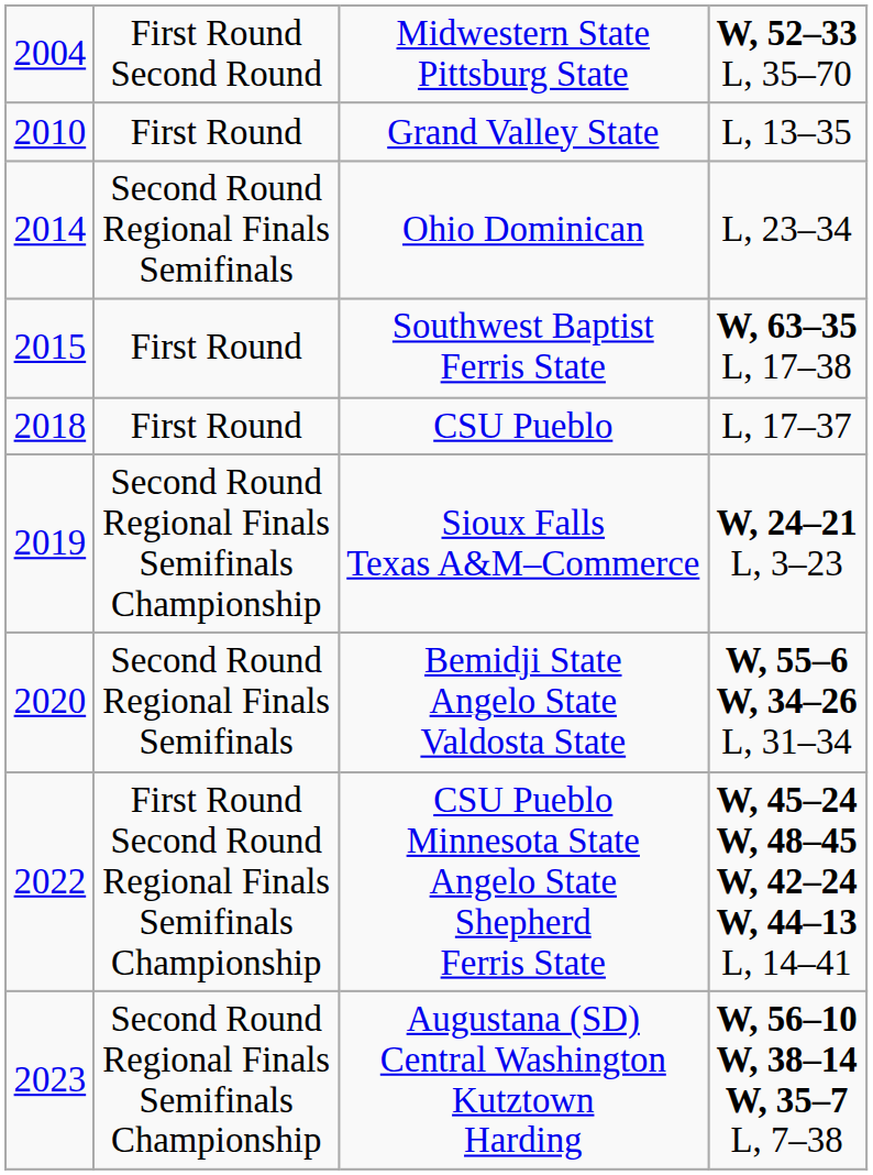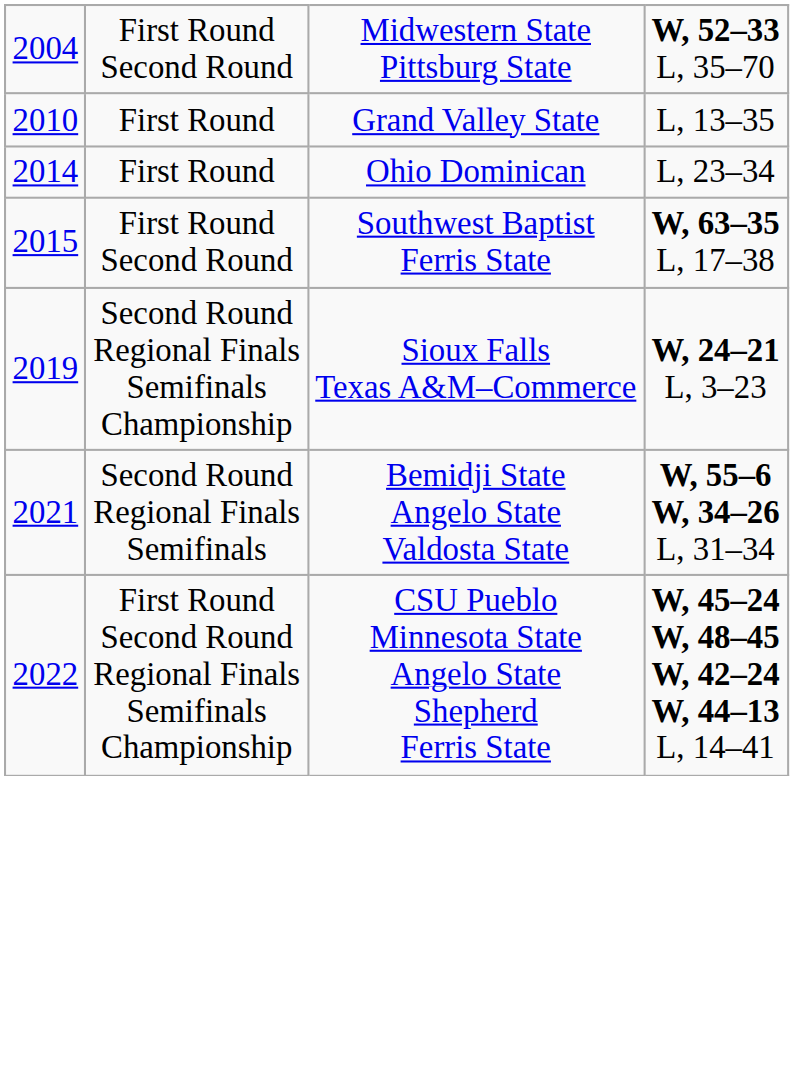Ohio Dominican | column 2: Second Round Regional Finals Semifinals -> First Round
Southwest Baptist Ferris State | column 2: First Round -> First Round Second Round
- row: 2018 | First Round | CSU Pueblo | L, 17–37
Bemidji State Angelo State Valdosta State | column 1: 2020 -> 2021
- row: 2023 | Second Round Regional Finals Semifinals Championship | Augustana (SD) Central Washington Kutztown Harding | W, 56–10 W, 38–14 W, 35–7 L, 7–38
